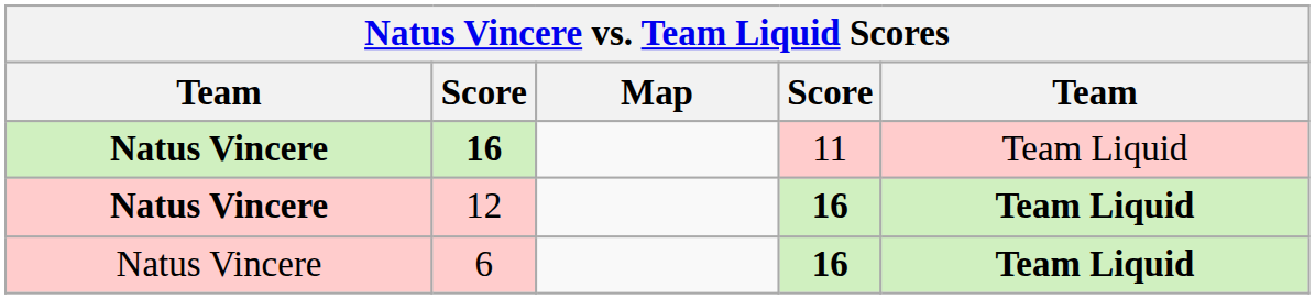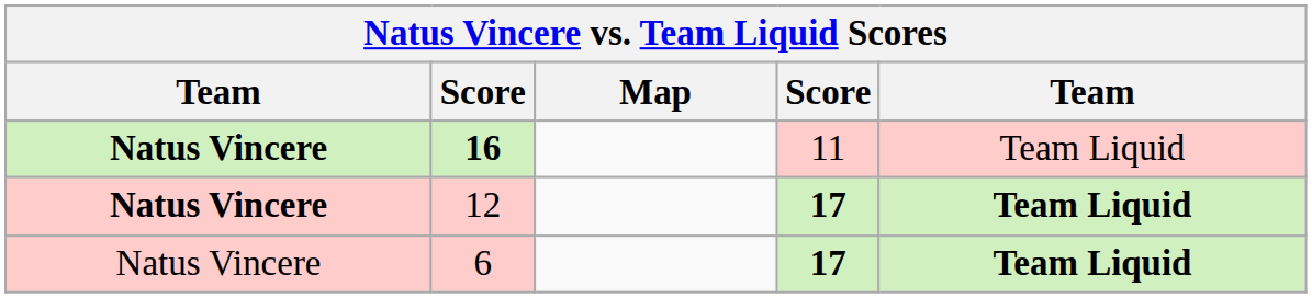12 | column 4: 16 -> 17
6 | column 4: 16 -> 17
